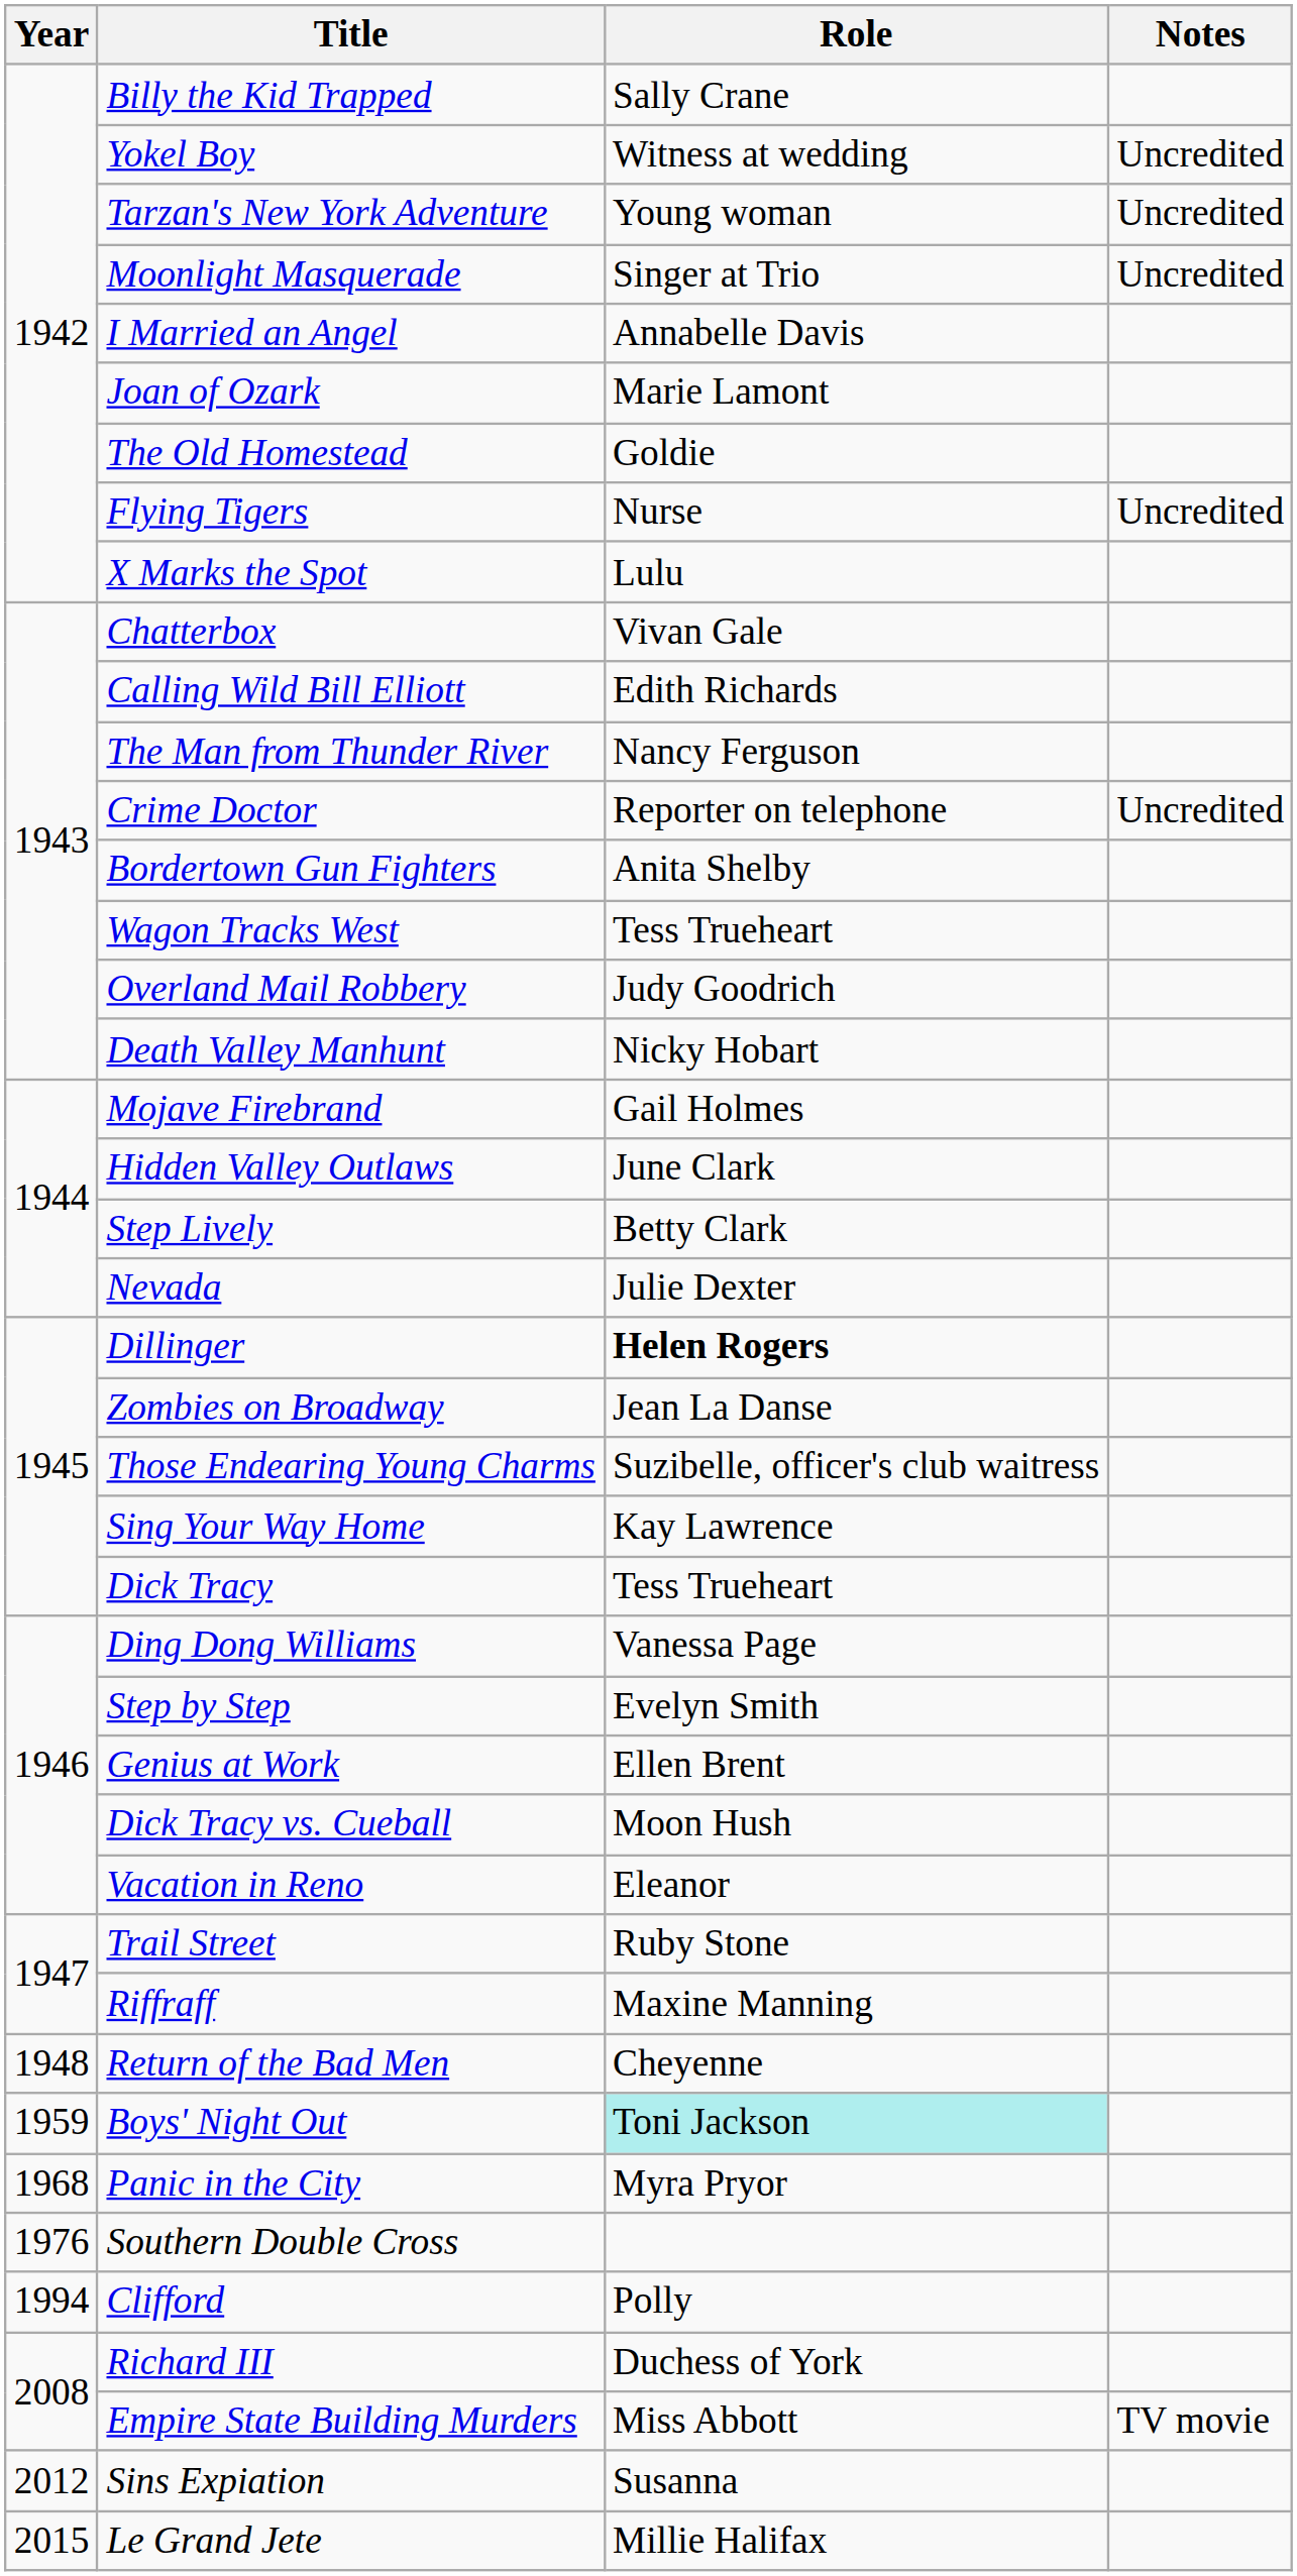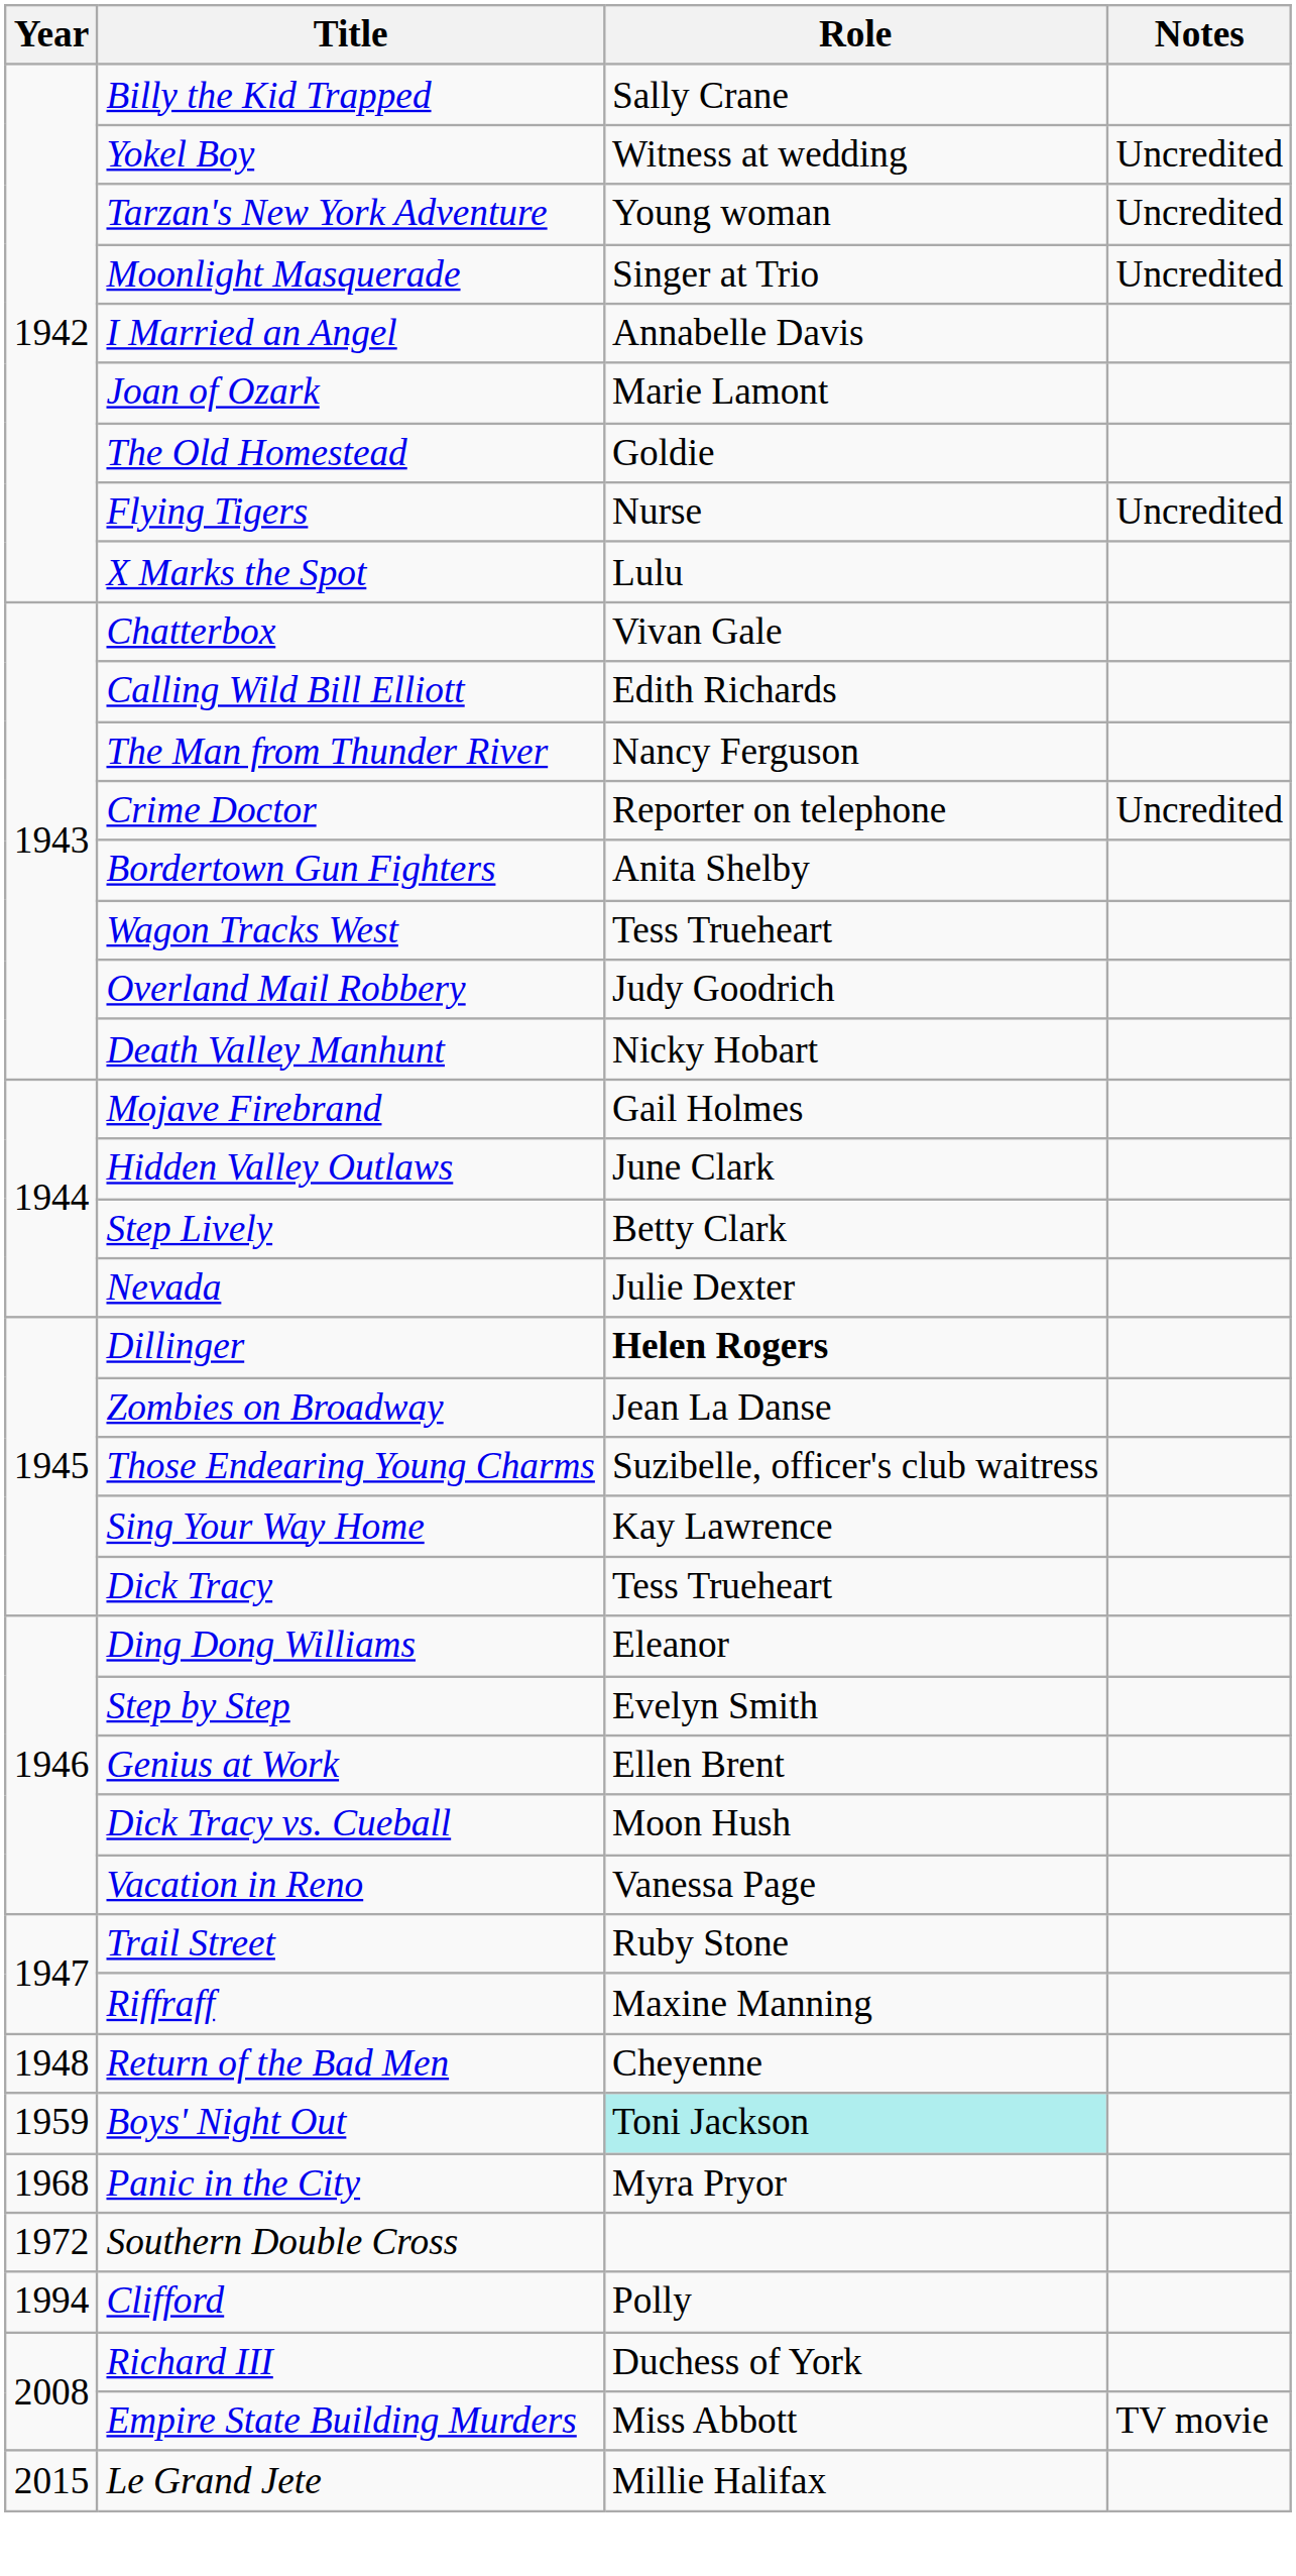Ding Dong Williams | Role: Vanessa Page -> Eleanor
Vacation in Reno | Role: Eleanor -> Vanessa Page
Southern Double Cross | Year: 1976 -> 1972
- row: 2012 | Sins Expiation | Susanna
